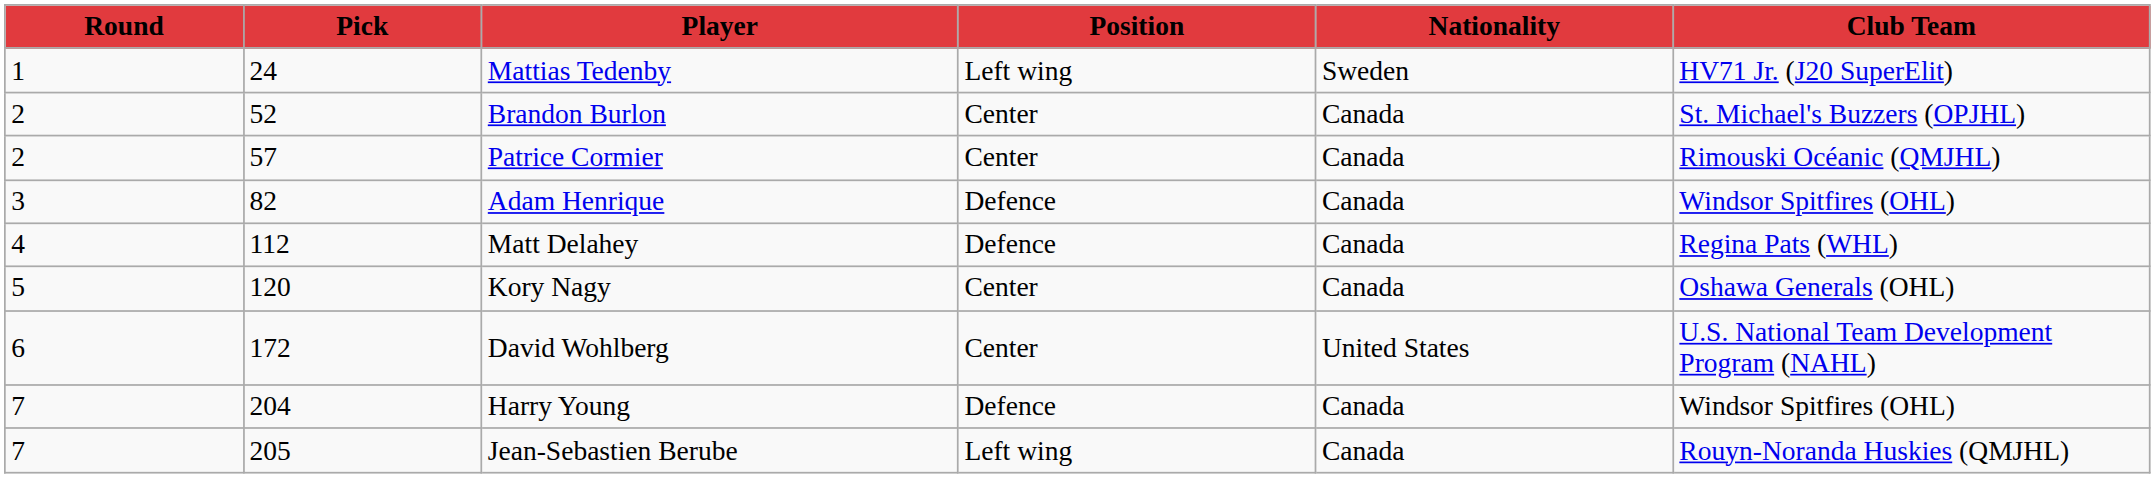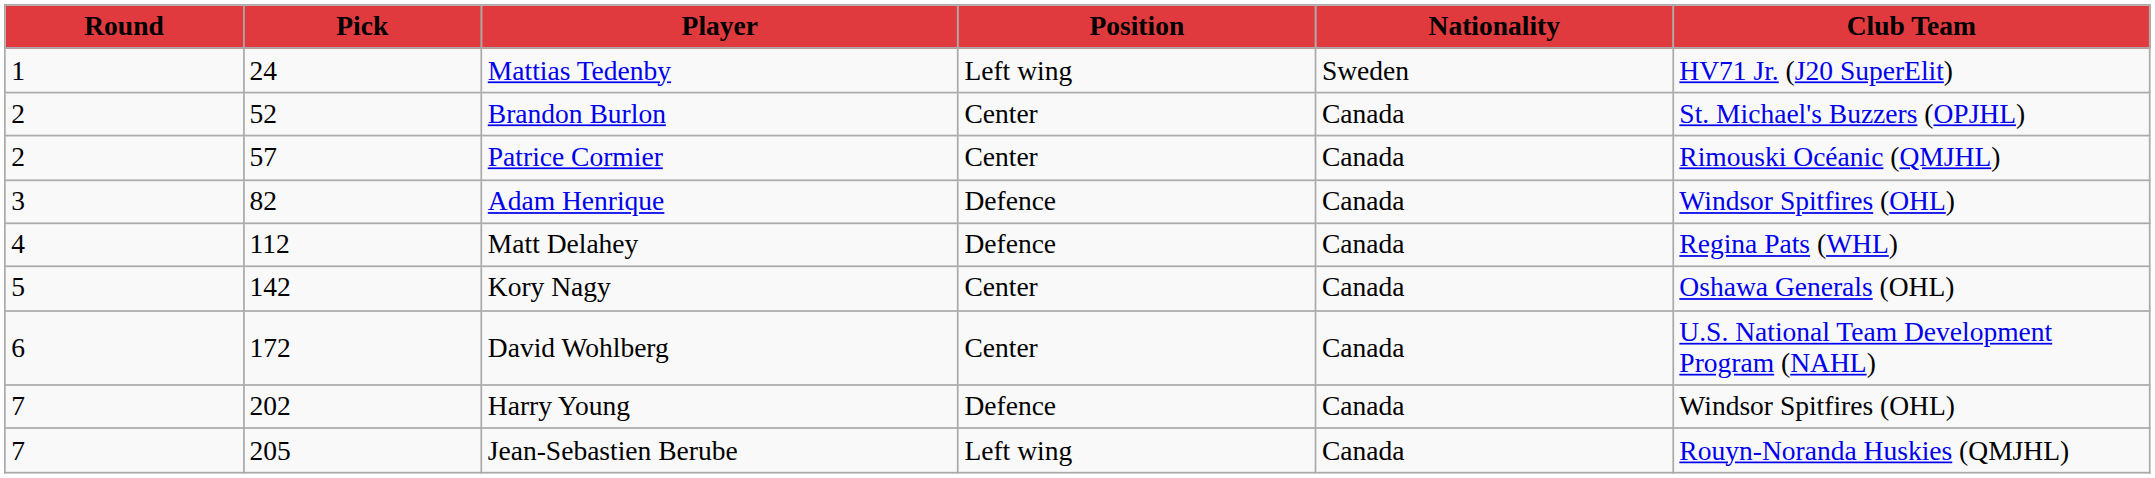Kory Nagy | Pick: 120 -> 142
David Wohlberg | Nationality: United States -> Canada
Harry Young | Pick: 204 -> 202
